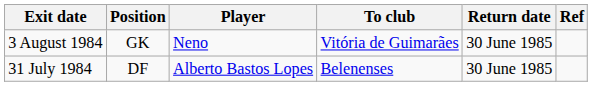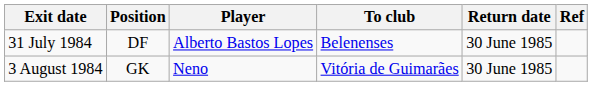rows swapped: 31 July 1984 <-> 3 August 1984
